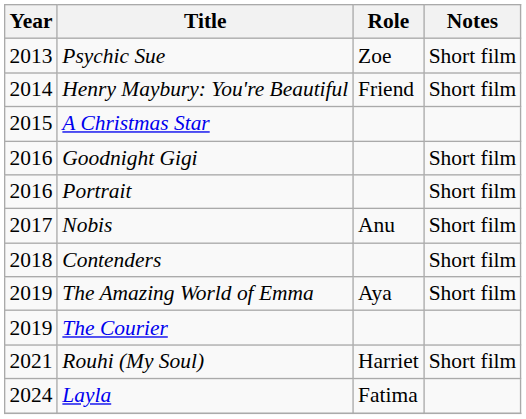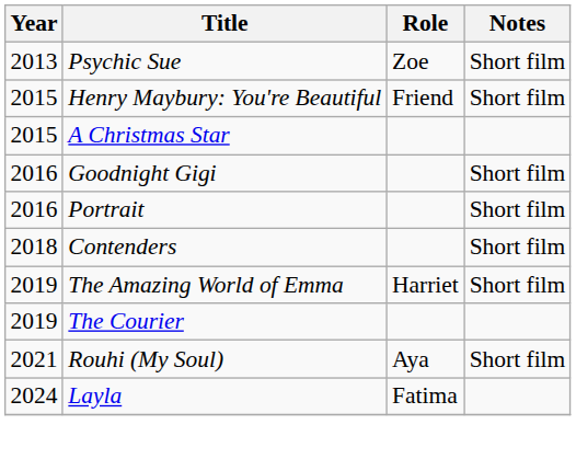Henry Maybury: You're Beautiful | Year: 2014 -> 2015
- row: 2017 | Nobis | Anu | Short film
The Amazing World of Emma | Role: Aya -> Harriet
Rouhi (My Soul) | Role: Harriet -> Aya
